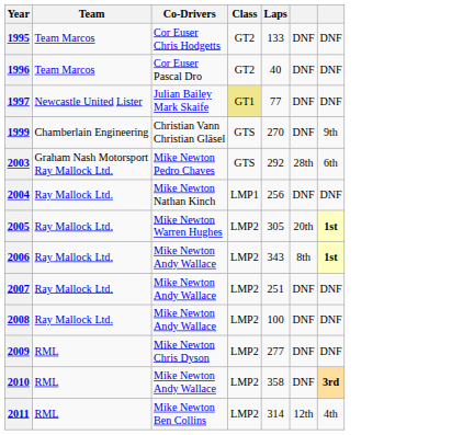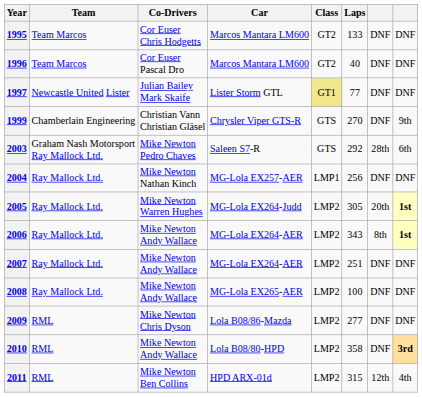+ column: Car | Marcos Mantara LM600 | Marcos Mantara LM600 | Lister Storm GTL | Chrysler Viper GTS-R | Saleen S7-R | MG-Lola EX257-AER | MG-Lola EX264-Judd | MG-Lola EX264-AER | MG-Lola EX264-AER | MG-Lola EX265-AER | Lola B08/86-Mazda | Lola B08/80-HPD | HPD ARX-01d
2011 | Laps: 314 -> 315
